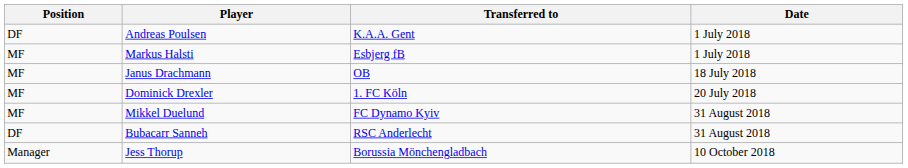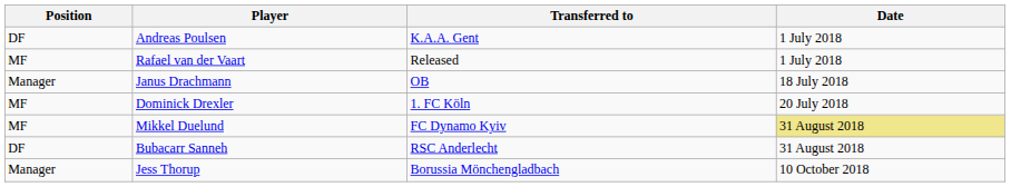- row: MF | Markus Halsti | Esbjerg fB | 1 July 2018
+ row: MF | Rafael van der Vaart | Released | 1 July 2018
Janus Drachmann | Position: MF -> Manager
Mikkel Duelund | Date: no background -> khaki background
